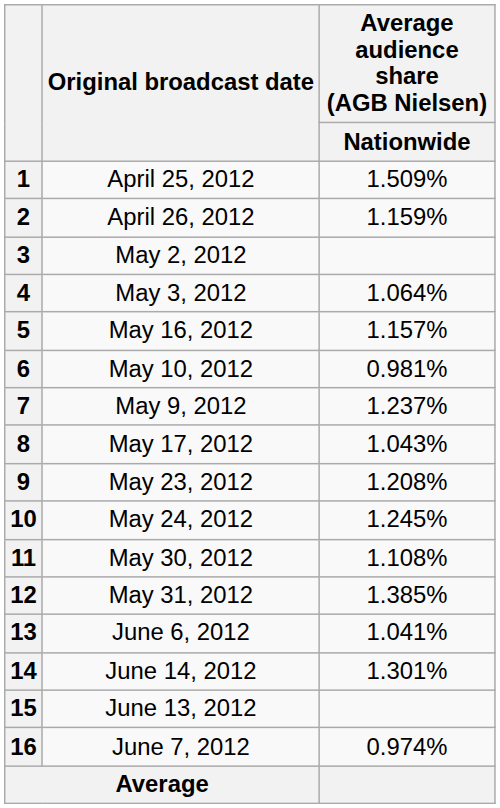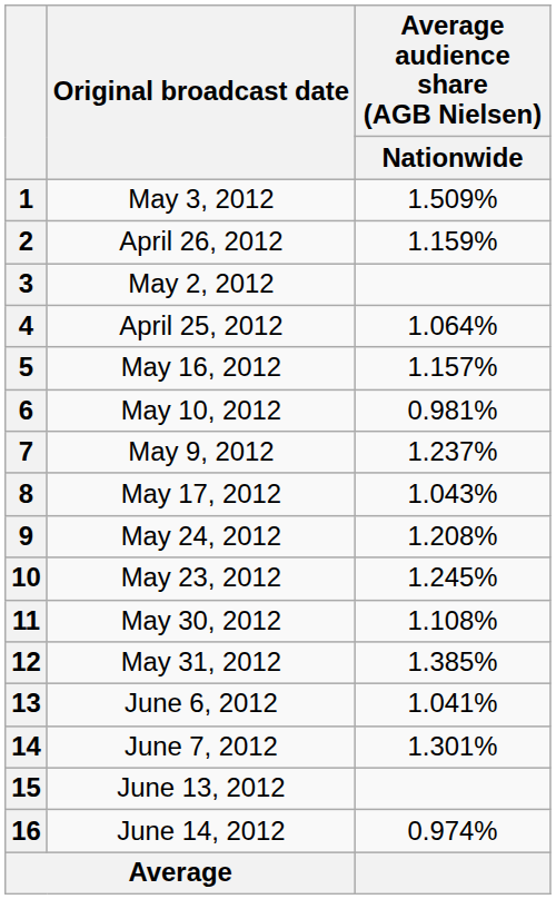1 | Original broadcast date: April 25, 2012 -> May 3, 2012
4 | Original broadcast date: May 3, 2012 -> April 25, 2012
9 | Original broadcast date: May 23, 2012 -> May 24, 2012
10 | Original broadcast date: May 24, 2012 -> May 23, 2012
14 | Original broadcast date: June 14, 2012 -> June 7, 2012
16 | Original broadcast date: June 7, 2012 -> June 14, 2012
